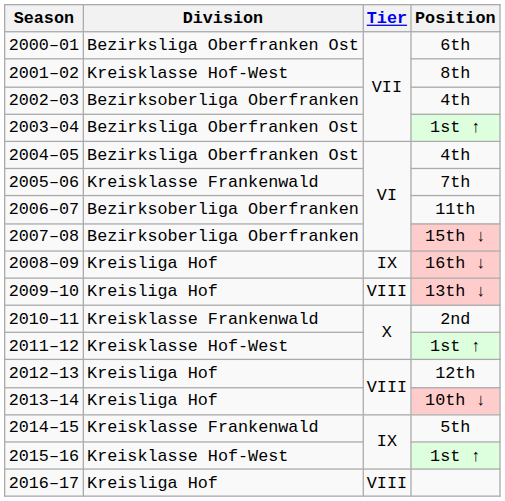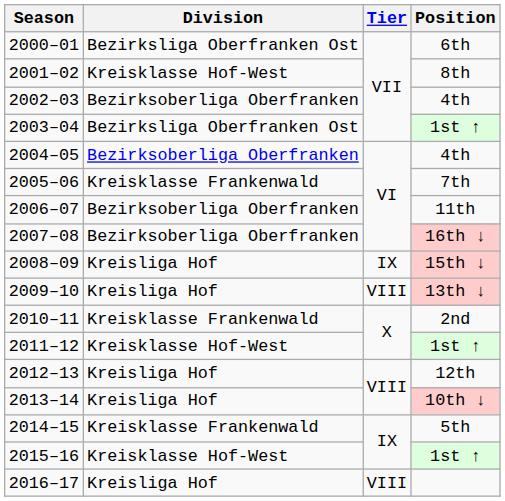2004–05 | Division: Bezirksliga Oberfranken Ost -> Bezirksoberliga Oberfranken
2007–08 | Position: 15th ↓ -> 16th ↓
2008–09 | Position: 16th ↓ -> 15th ↓
